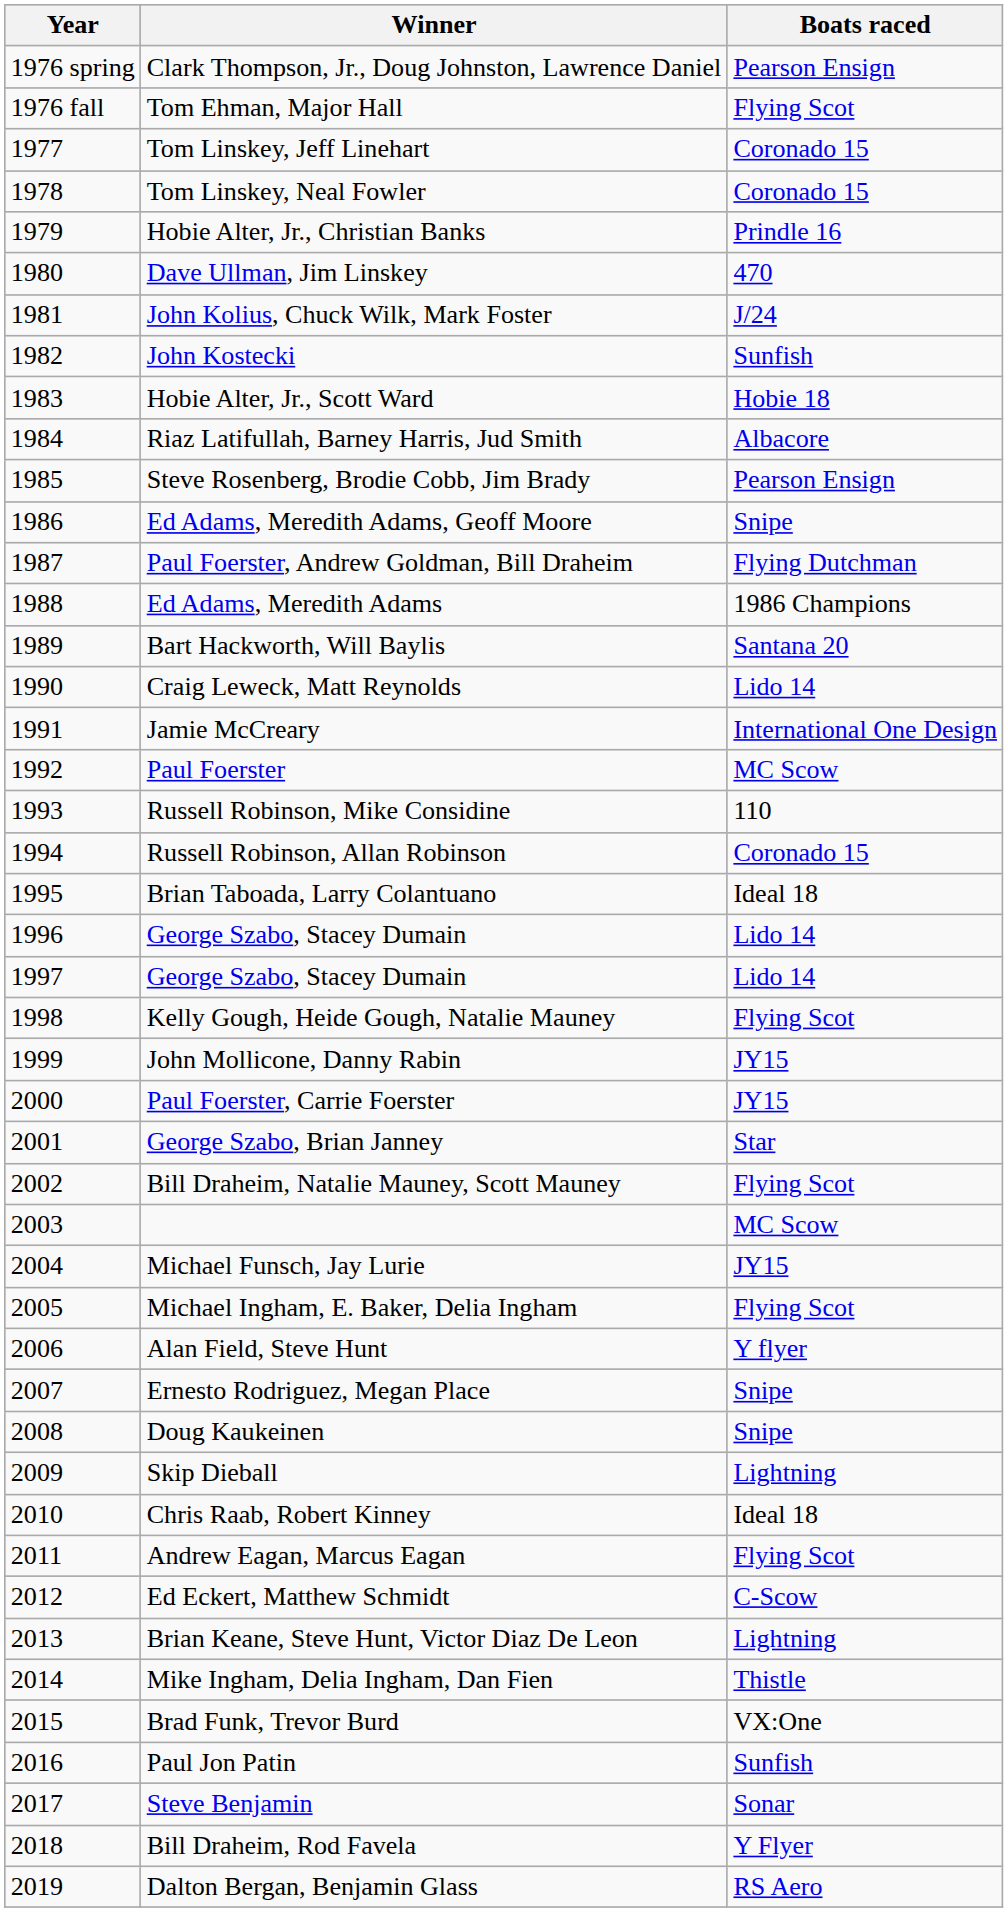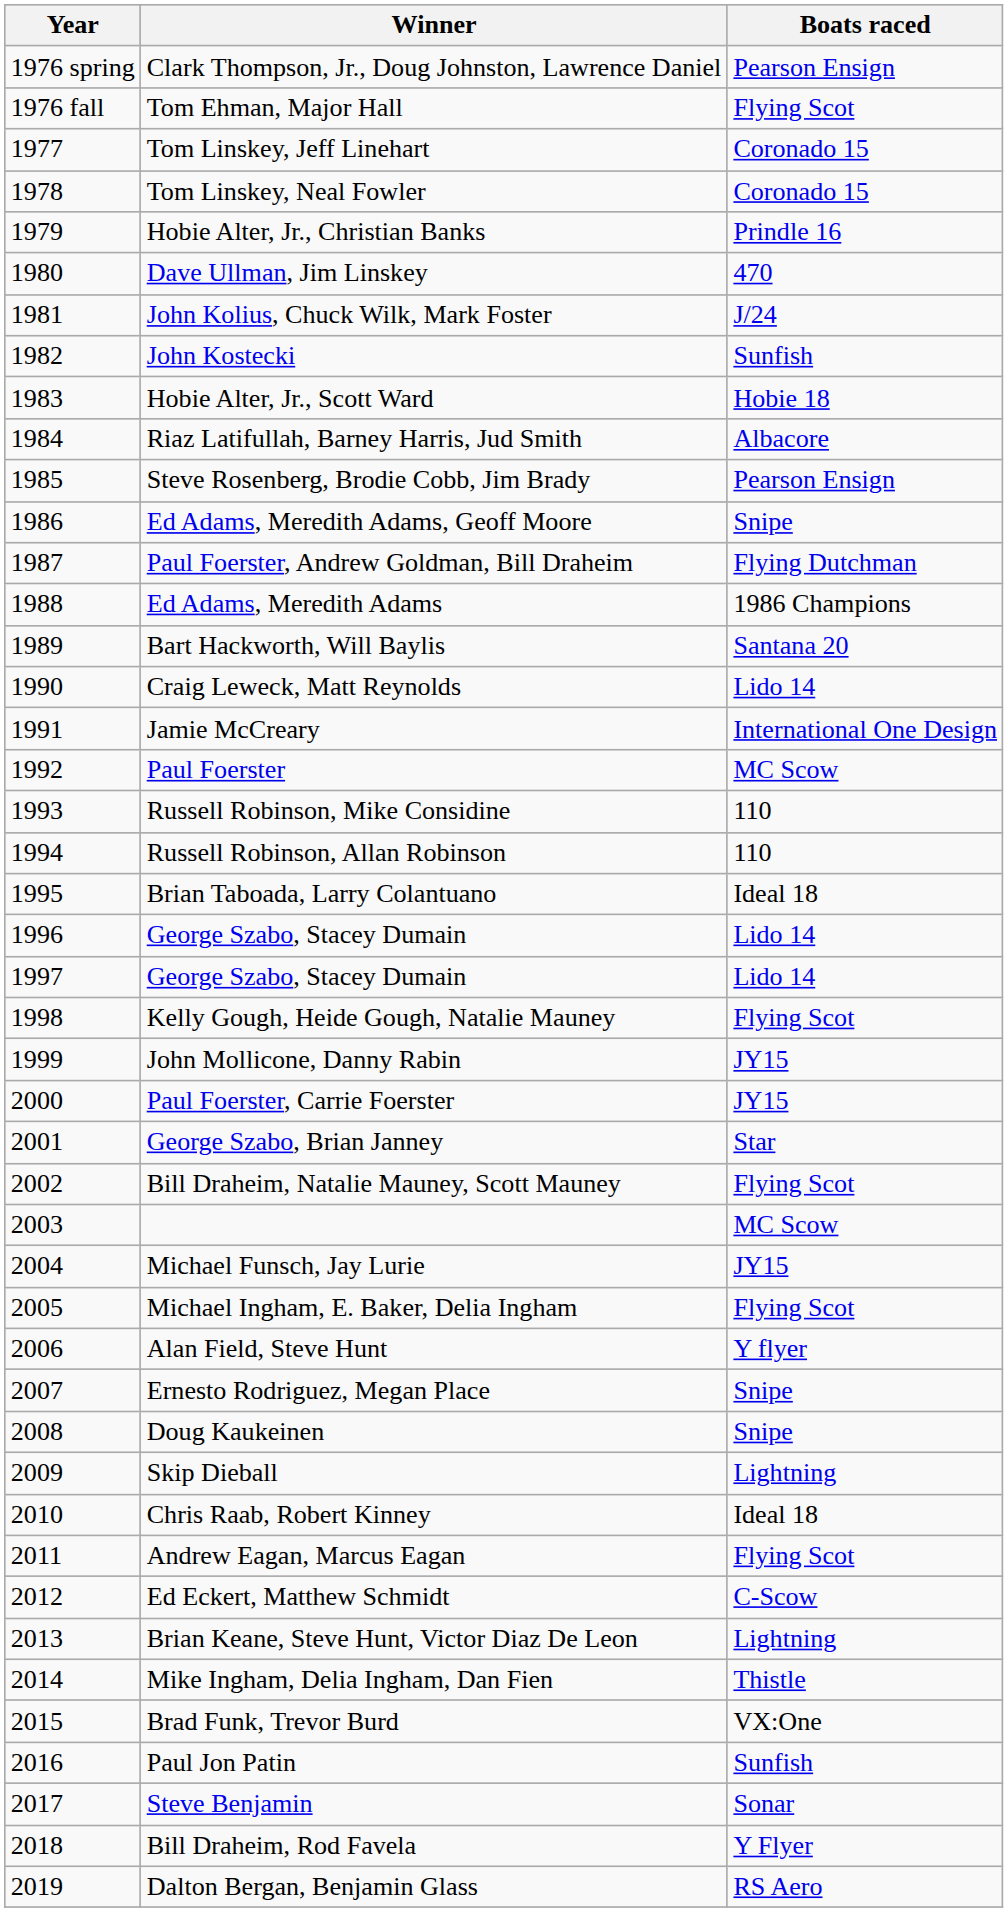Russell Robinson, Allan Robinson | Boats raced: Coronado 15 -> 110
